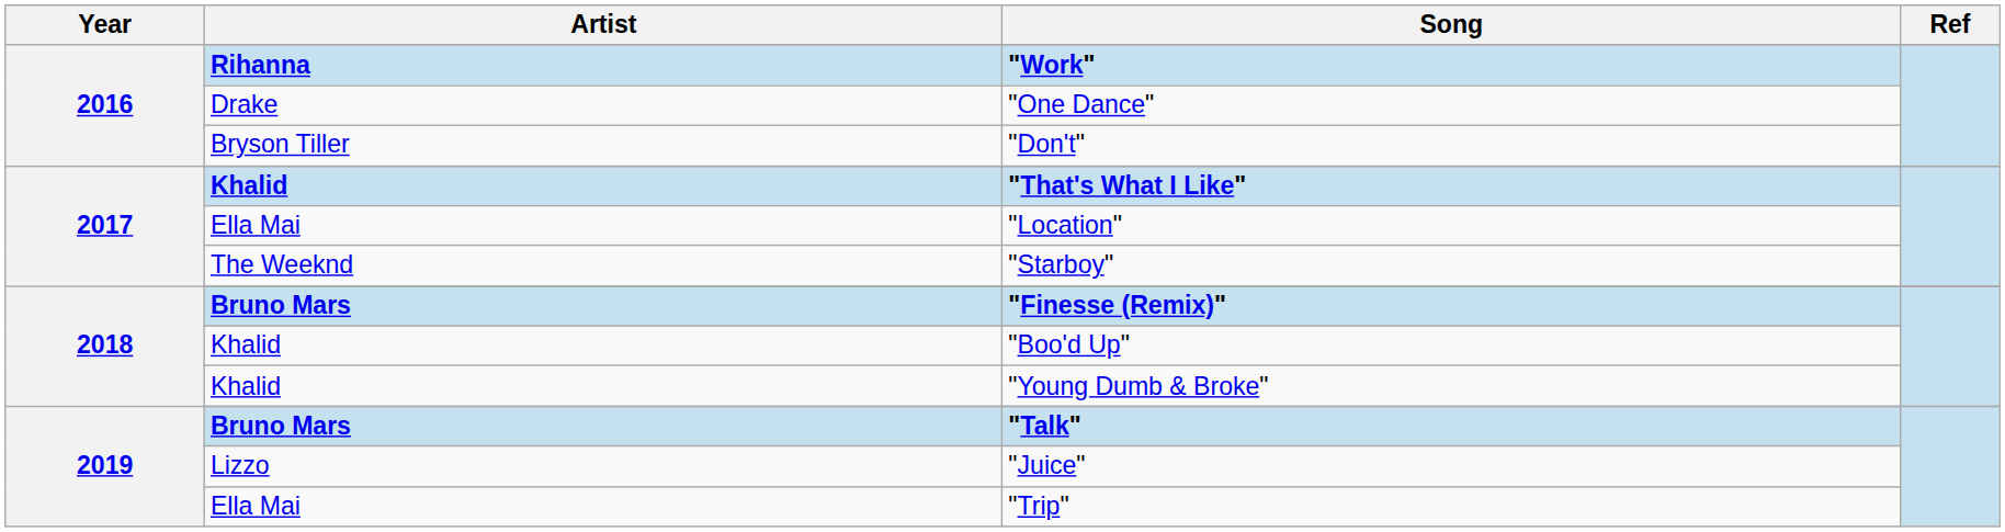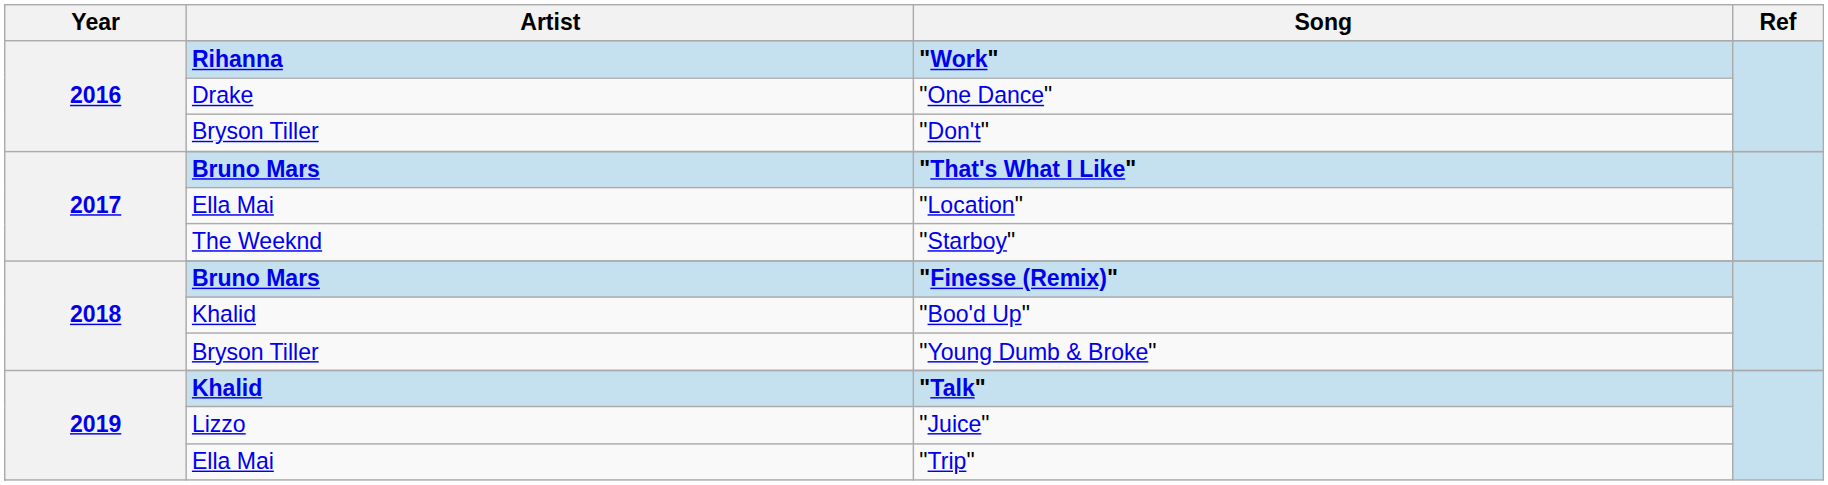"That's What I Like" | Artist: Khalid -> Bruno Mars
"Young Dumb & Broke" | Artist: Khalid -> Bryson Tiller
"Talk" | Artist: Bruno Mars -> Khalid
